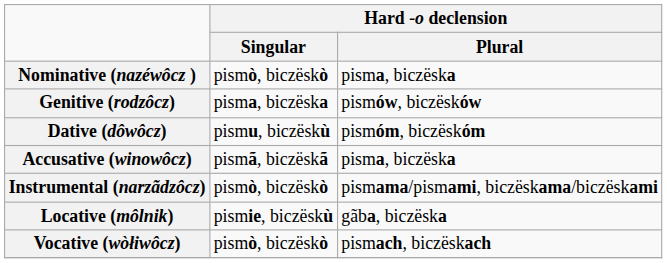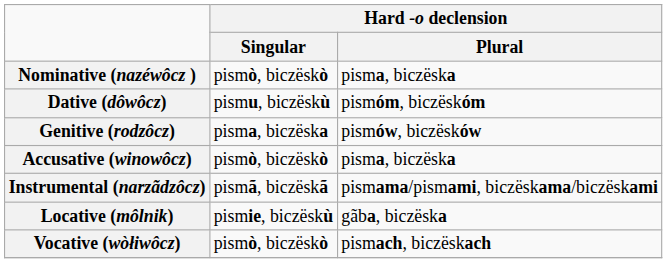rows swapped: Genitive (rodzôcz) <-> Dative (dôwôcz)
Accusative (winowôcz) | Hard -o declension / Singular: pismã, biczëskã -> pismò, biczëskò
Instrumental (narzãdzôcz) | Hard -o declension / Singular: pismò, biczëskò -> pismã, biczëskã
